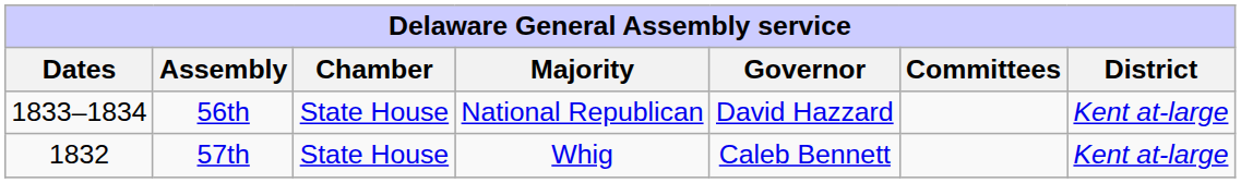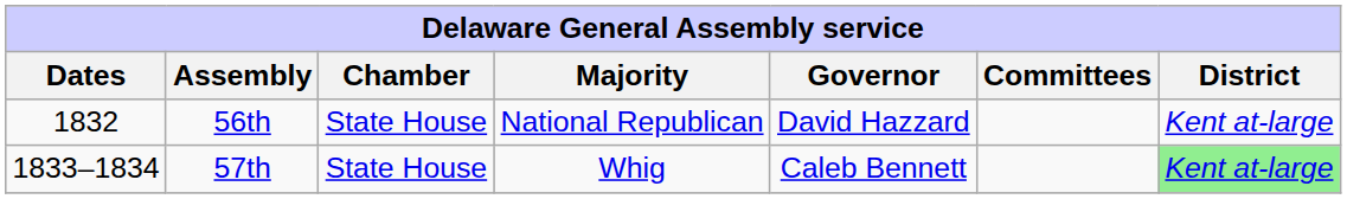56th | Dates: 1833–1834 -> 1832
57th | Dates: 1832 -> 1833–1834
57th | District: no background -> lightgreen background
